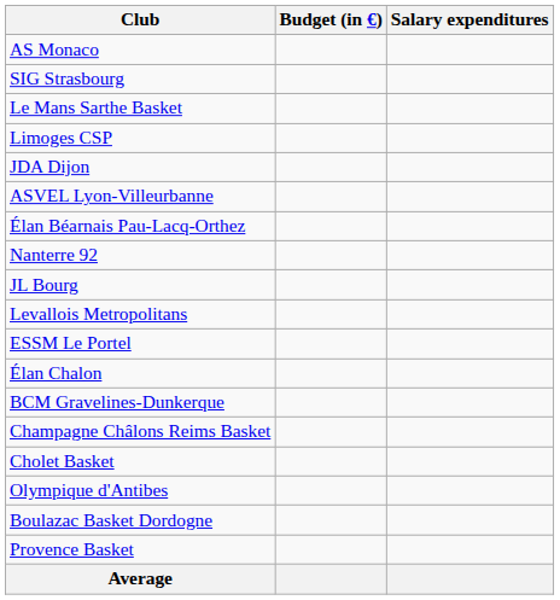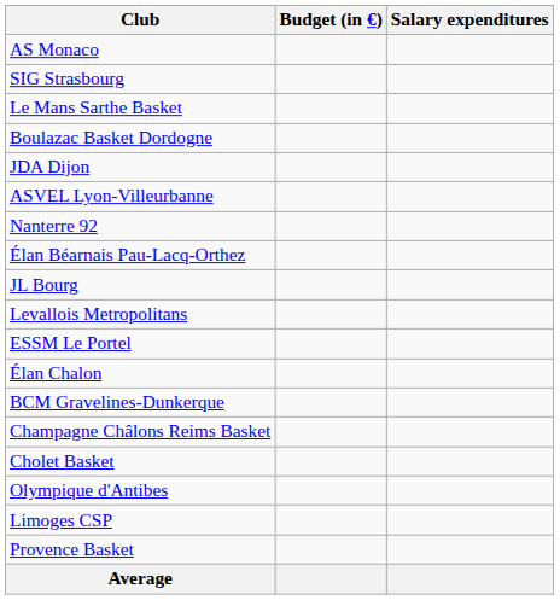rows swapped: Limoges CSP <-> Boulazac Basket Dordogne
rows swapped: Nanterre 92 <-> Élan Béarnais Pau-Lacq-Orthez
